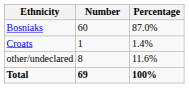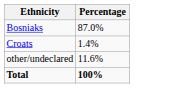- column: Number | 60 | 1 | 8 | 69
